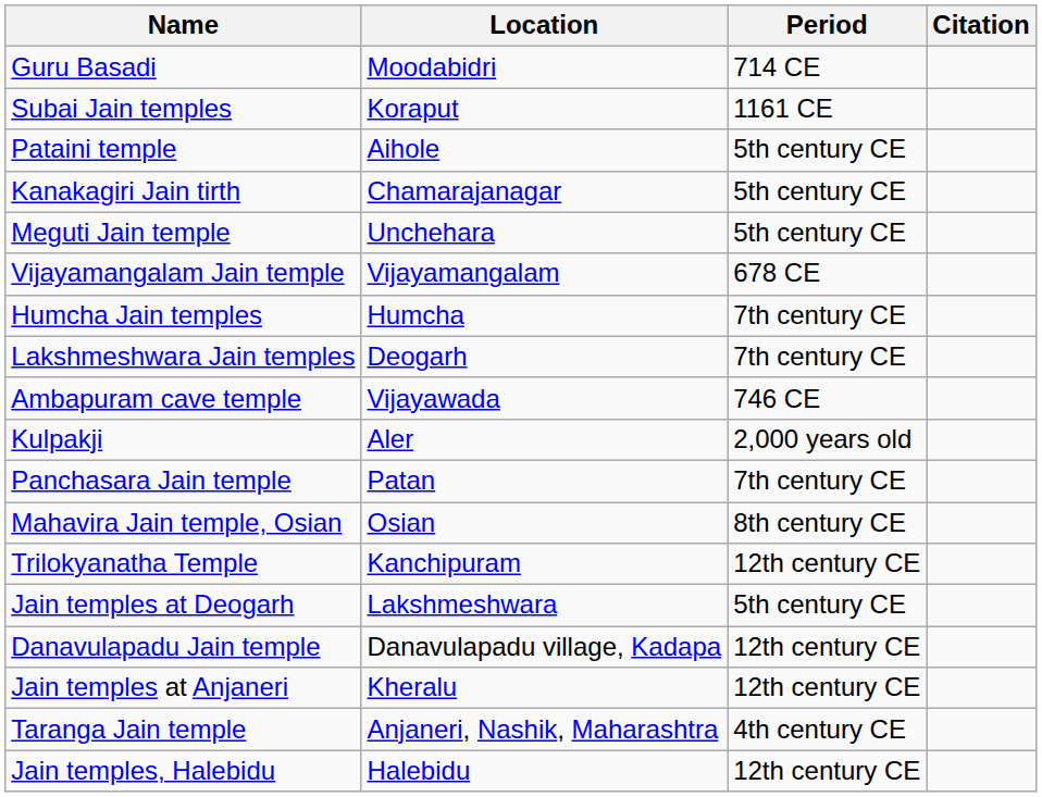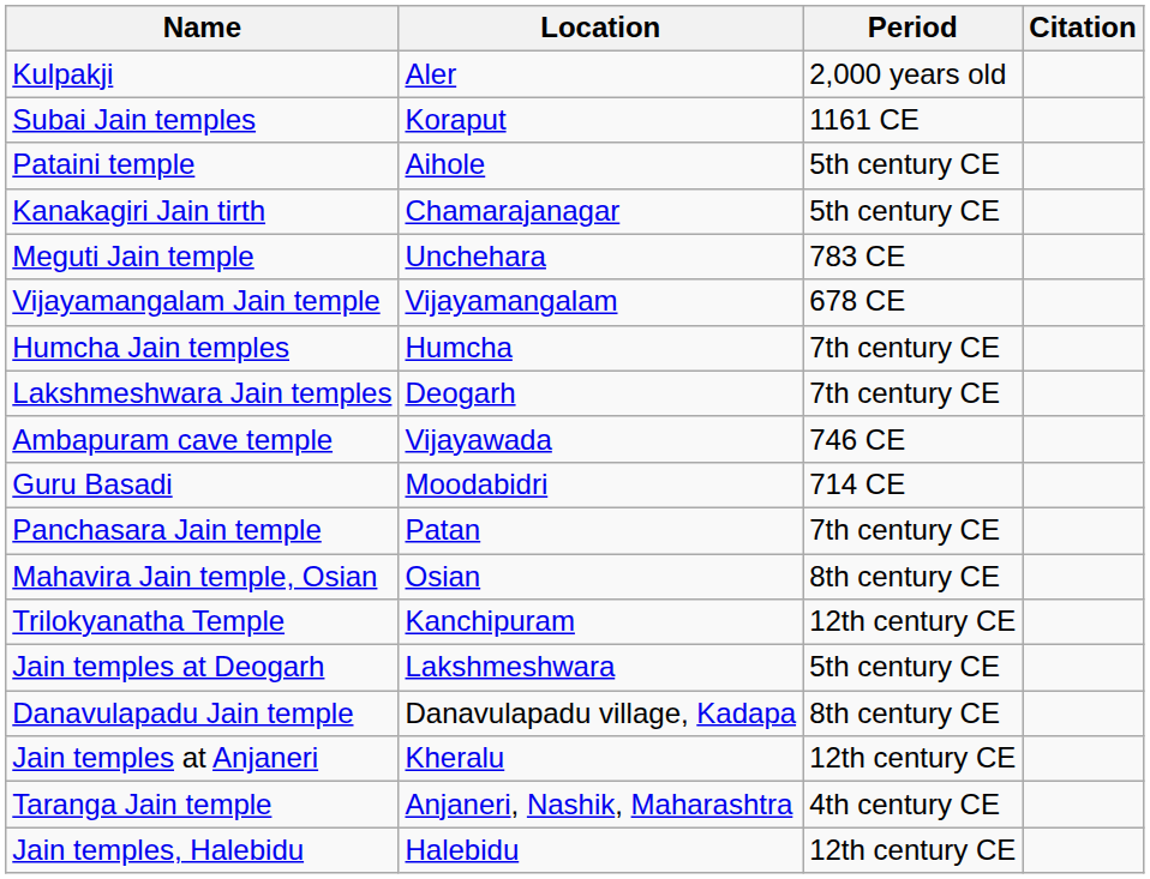rows swapped: Kulpakji <-> Guru Basadi
Meguti Jain temple | Period: 5th century CE -> 783 CE
Danavulapadu Jain temple | Period: 12th century CE -> 8th century CE
